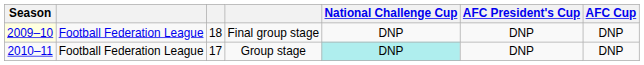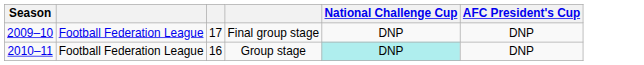- column: AFC Cup | DNP | DNP
Final group stage | Season: lightyellow background -> no background
Final group stage | column 3: 18 -> 17
Group stage | column 3: 17 -> 16
